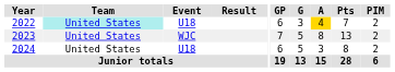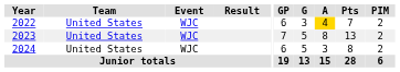2022 | Team: paleturquoise background -> no background
2022 | Event: U18 -> WJC
2024 | Event: U18 -> WJC
